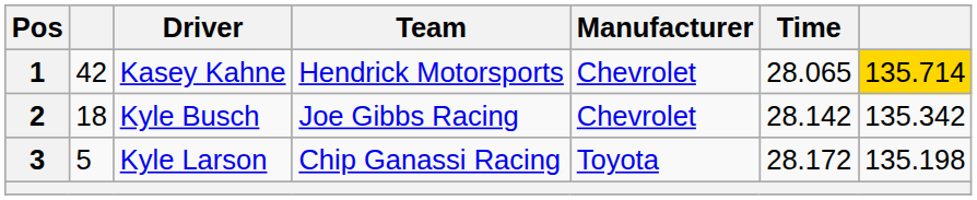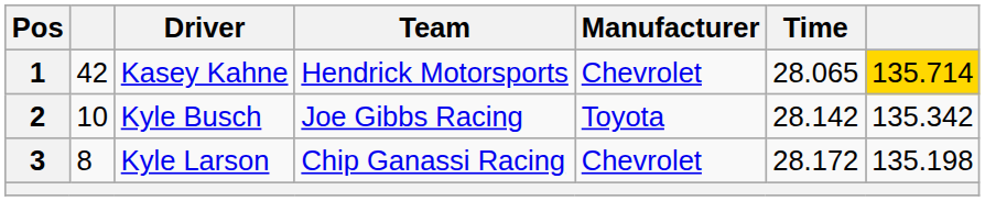2 | column 2: 18 -> 10
2 | Manufacturer: Chevrolet -> Toyota
3 | column 2: 5 -> 8
3 | Manufacturer: Toyota -> Chevrolet
